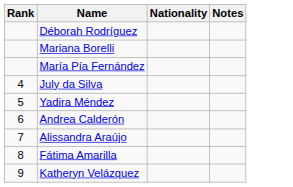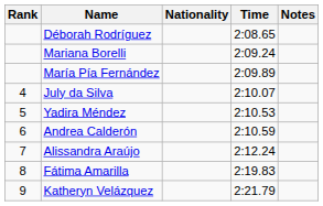+ column: Time | 2:08.65 | 2:09.24 | 2:09.89 | 2:10.07 | 2:10.53 | 2:10.59 | 2:12.24 | 2:19.83 | 2:21.79
